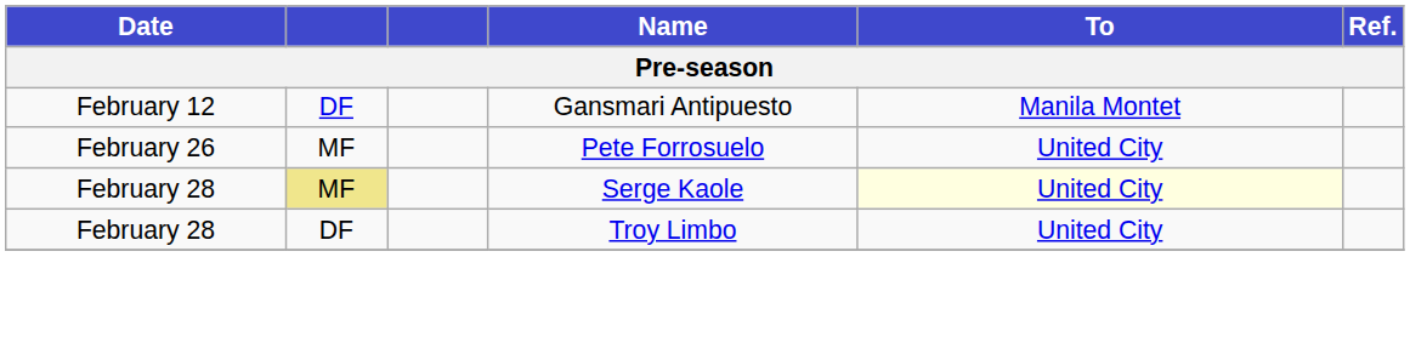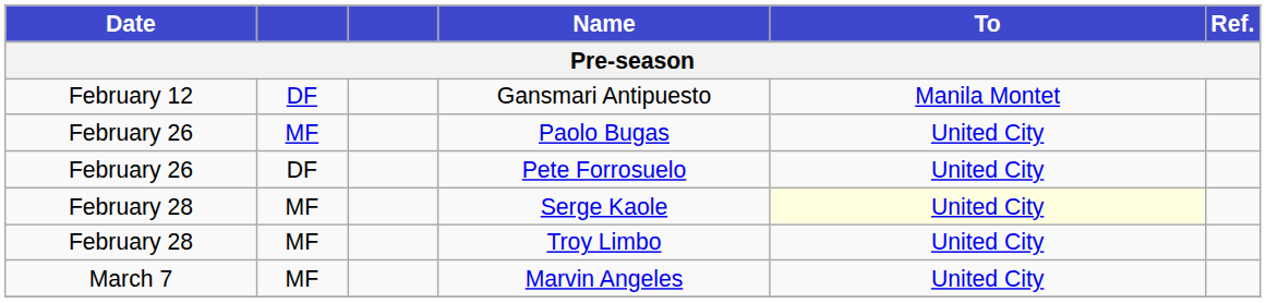+ row: February 26 | MF | Paolo Bugas | United City
Pete Forrosuelo | column 2: MF -> DF
Serge Kaole | column 2: khaki background -> no background
Troy Limbo | column 2: DF -> MF
+ row: March 7 | MF | Marvin Angeles | United City
